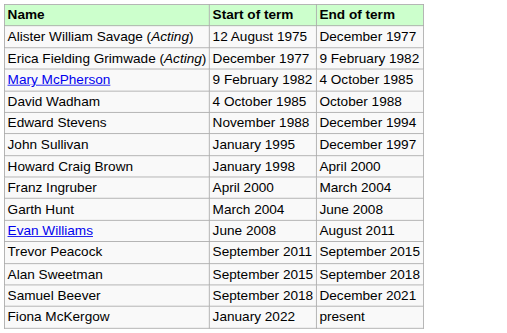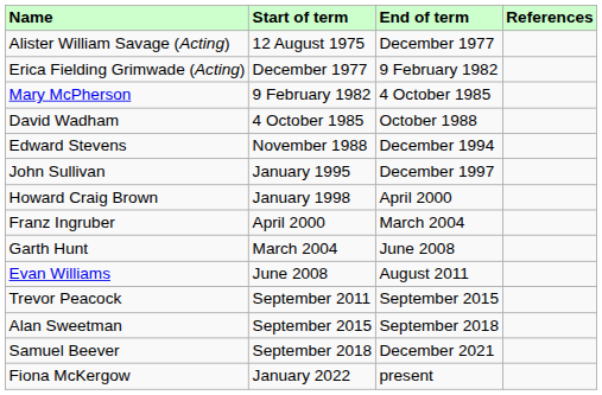+ column: References
